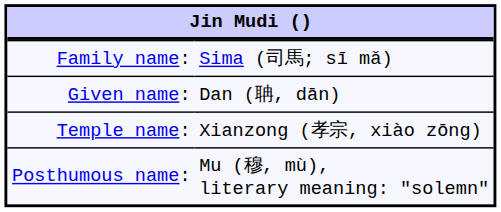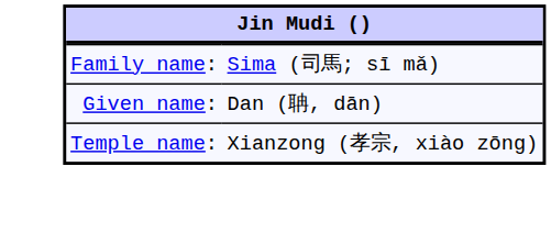- row: Posthumous name: | Mu (穆, mù), literary meaning: "solemn"
